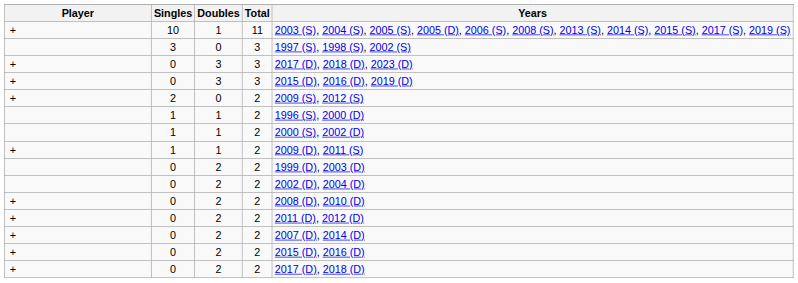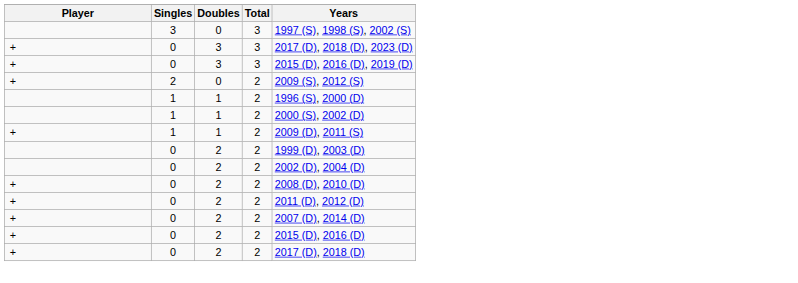- row: + | 10 | 1 | 11 | 2003 (S), 2004 (S), 2005 (S), 2005 (D), 2006 (S), 2008 (S), 2013 (S), 2014 (S), 2015 (S), 2017 (S), 2019 (S)
